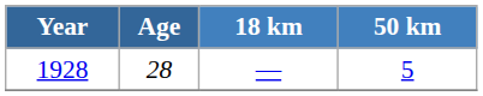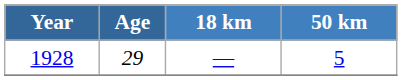1928 | Age: 28 -> 29
